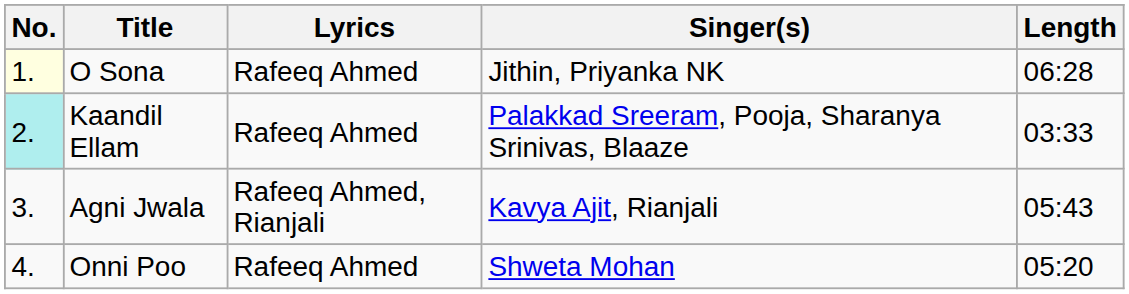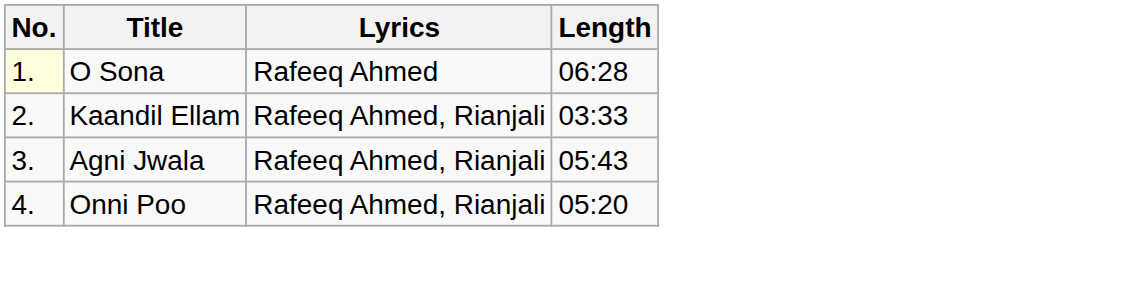- column: Singer(s) | Jithin, Priyanka NK | Palakkad Sreeram, Pooja, Sharanya Srinivas, Blaaze | Kavya Ajit, Rianjali | Shweta Mohan
Kaandil Ellam | No.: paleturquoise background -> no background
Kaandil Ellam | Lyrics: Rafeeq Ahmed -> Rafeeq Ahmed, Rianjali
Onni Poo | Lyrics: Rafeeq Ahmed -> Rafeeq Ahmed, Rianjali
